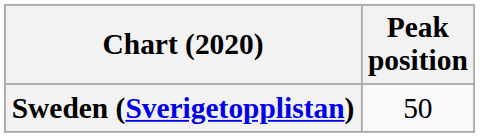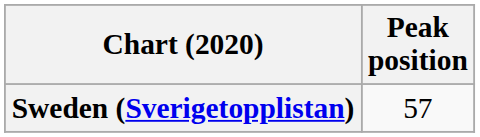Sweden (Sverigetopplistan) | Peak position: 50 -> 57
